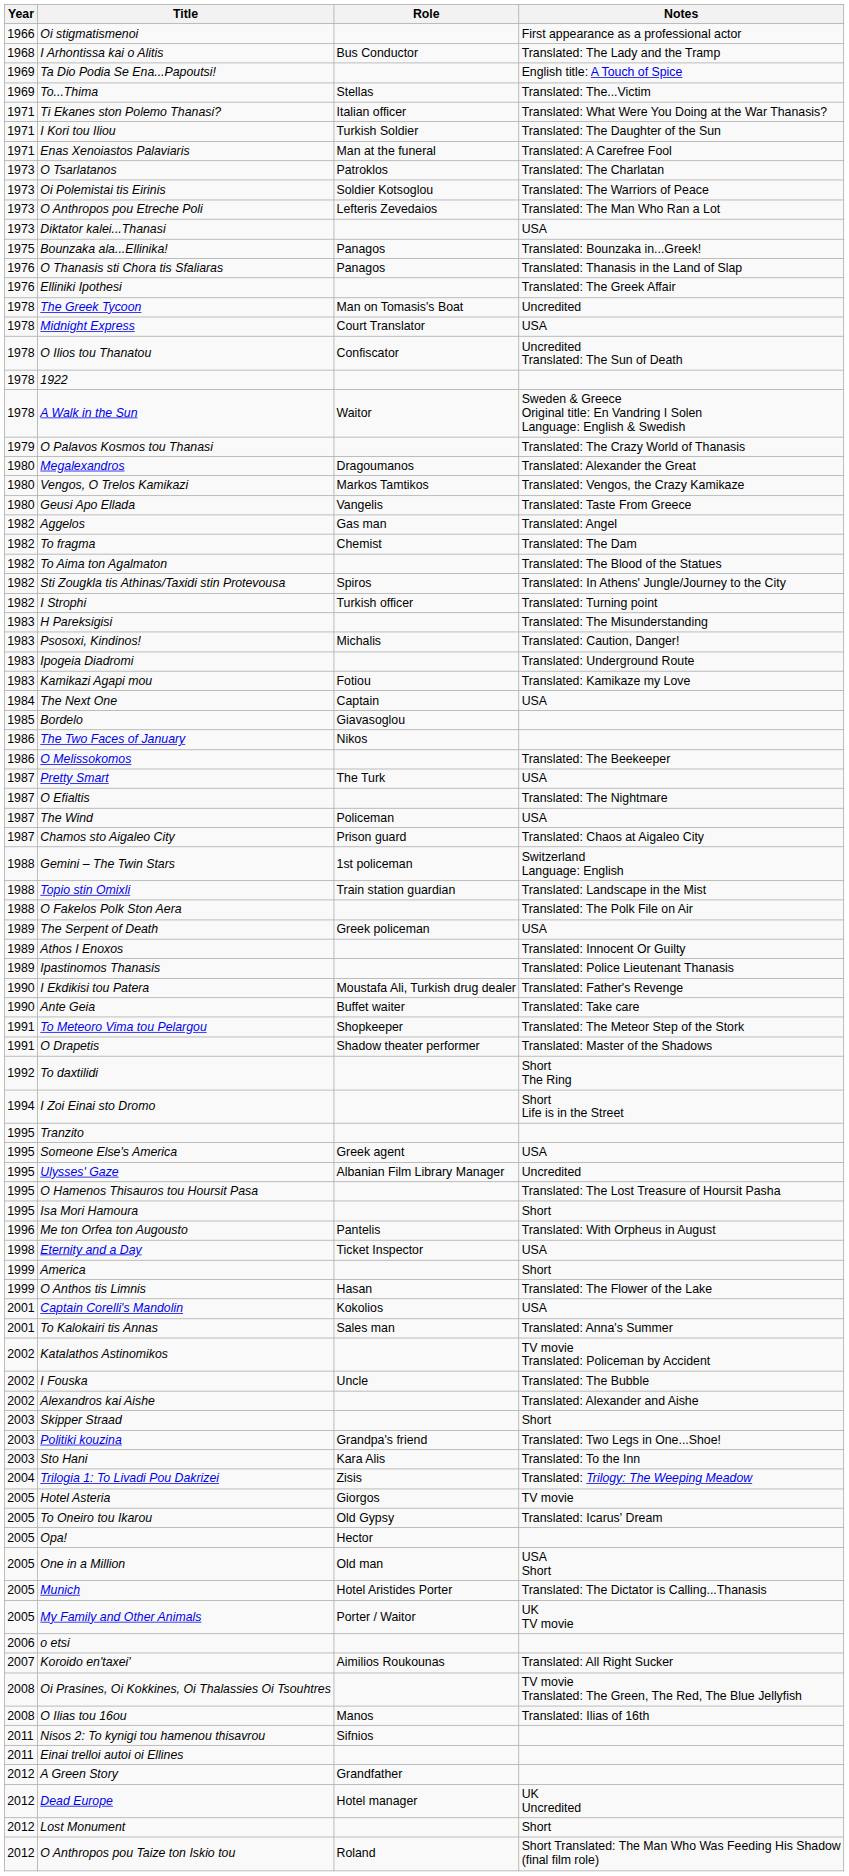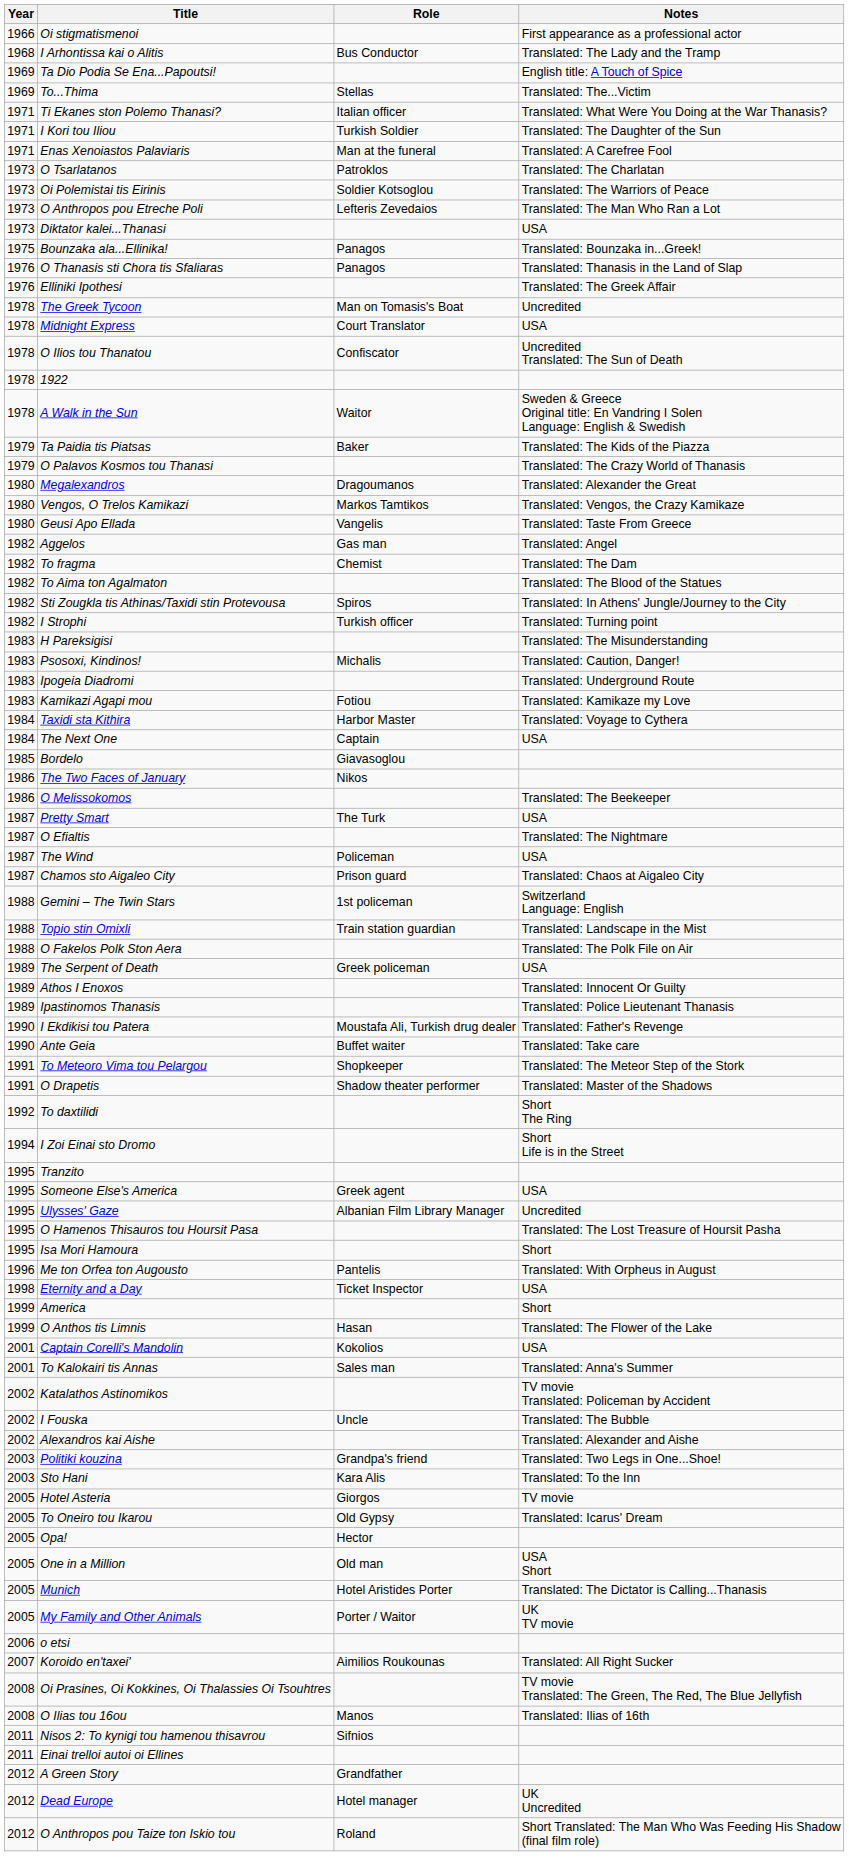+ row: 1979 | Ta Paidia tis Piatsas | Baker | Translated: The Kids of the Piazza
+ row: 1984 | Taxidi sta Kithira | Harbor Master | Translated: Voyage to Cythera
- row: 2003 | Skipper Straad | Short
- row: 2004 | Trilogia 1: To Livadi Pou Dakrizei | Zisis | Translated: Trilogy: The Weeping Meadow
- row: 2012 | Lost Monument | Short
